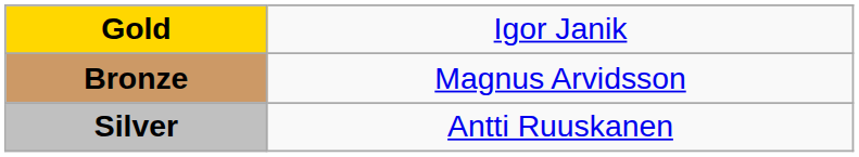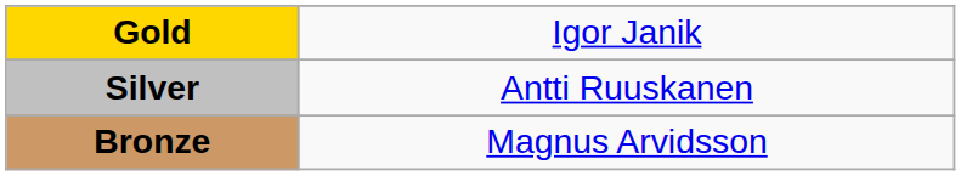rows swapped: Silver <-> Bronze
